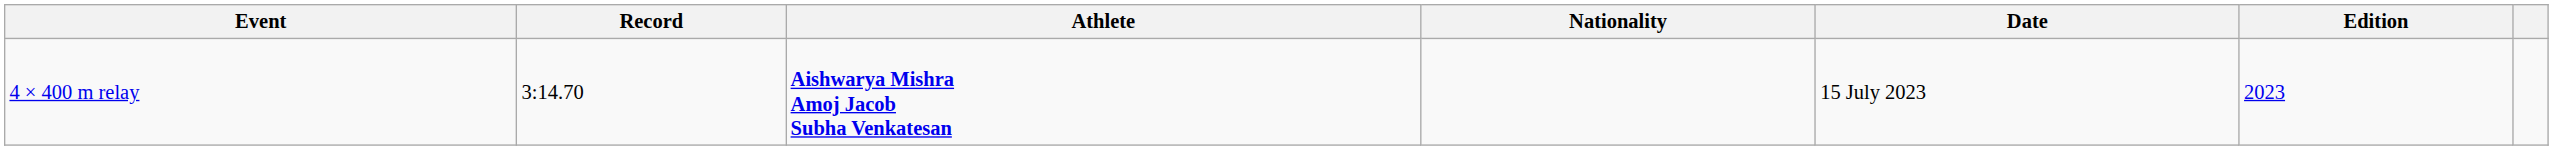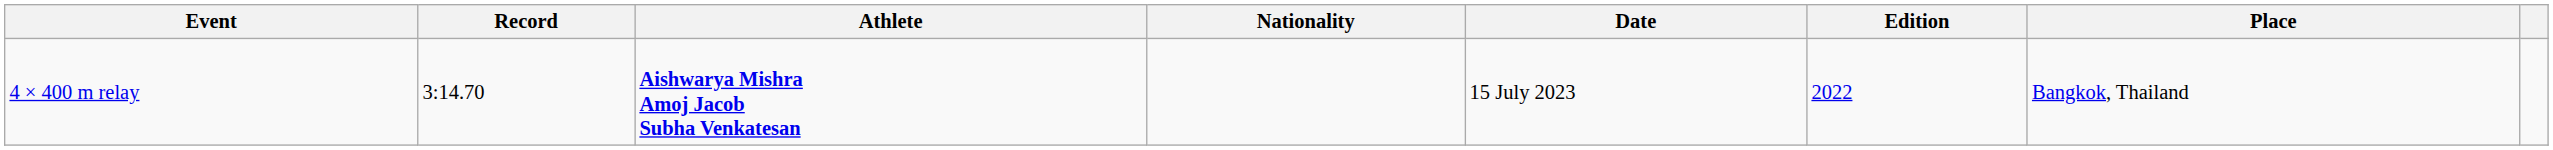+ column: Place | Bangkok, Thailand
4 × 400 m relay | Edition: 2023 -> 2022
